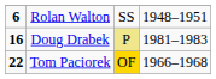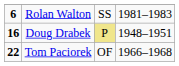Rolan Walton | column 4: 1948–1951 -> 1981–1983
Doug Drabek | column 4: 1981–1983 -> 1948–1951
Tom Paciorek | column 3: gold background -> no background
